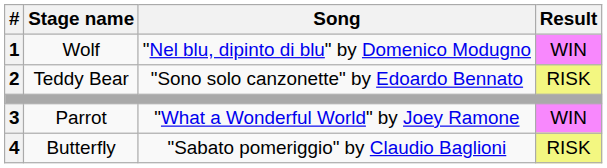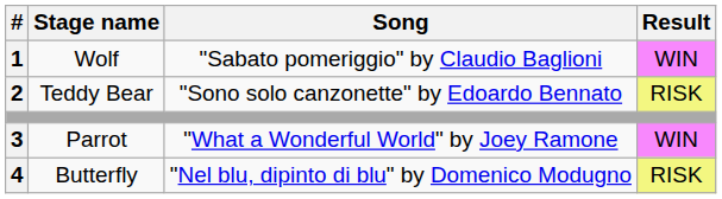Wolf | Song: "Nel blu, dipinto di blu" by Domenico Modugno -> "Sabato pomeriggio" by Claudio Baglioni
Butterfly | Song: "Sabato pomeriggio" by Claudio Baglioni -> "Nel blu, dipinto di blu" by Domenico Modugno
